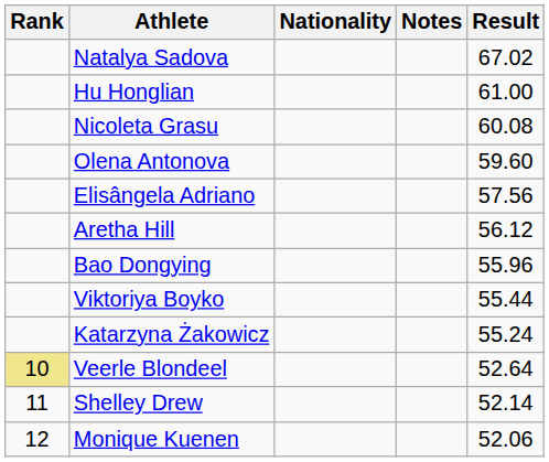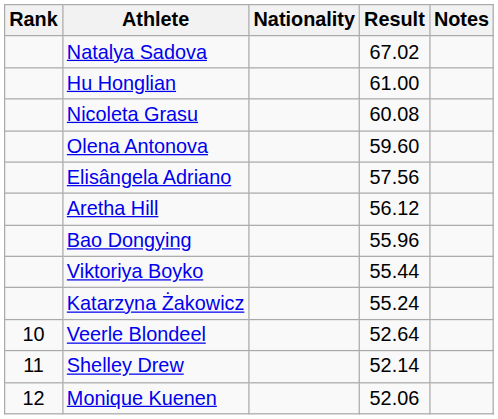columns swapped: Result <-> Notes
Veerle Blondeel | Rank: khaki background -> no background
